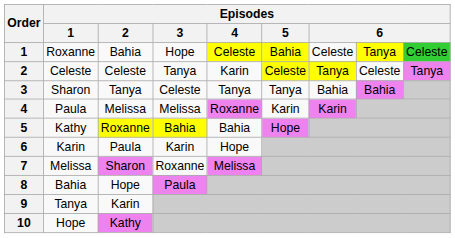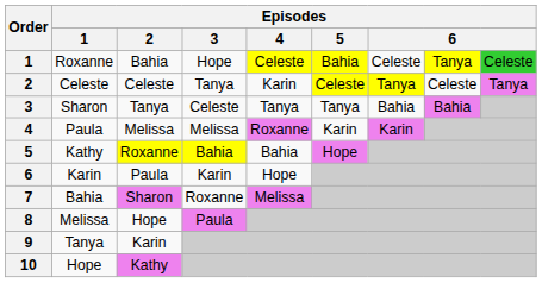7 | Episodes / 1: Melissa -> Bahia
8 | Episodes / 1: Bahia -> Melissa
